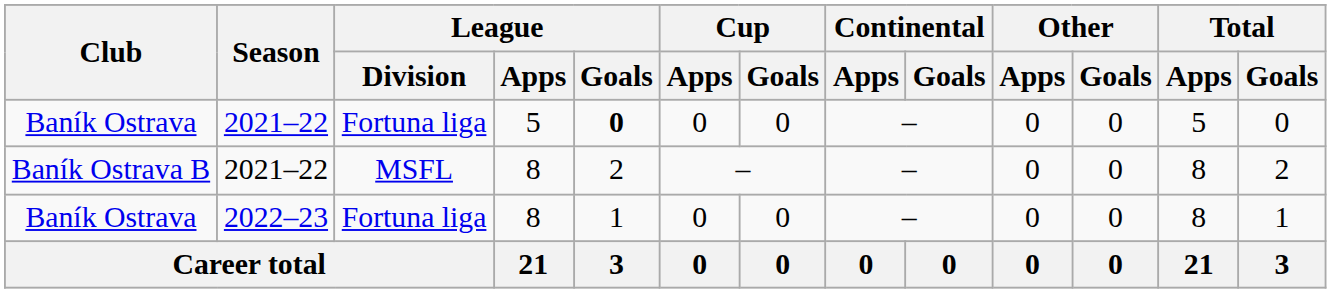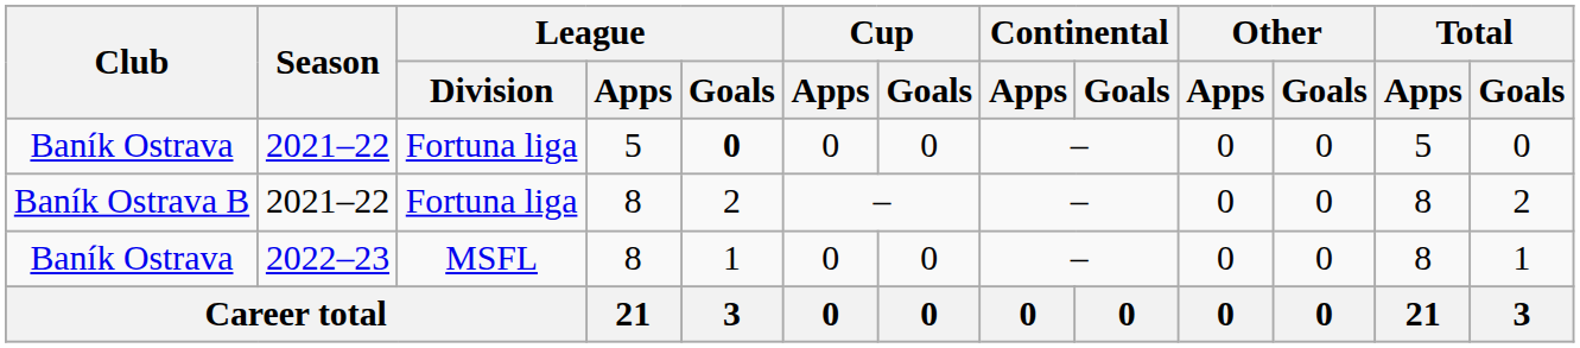Baník Ostrava B | League / Division: MSFL -> Fortuna liga
Baník Ostrava / 2022–23 | League / Division: Fortuna liga -> MSFL
